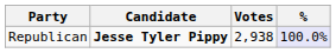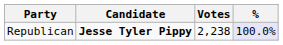Republican | Votes: 2,938 -> 2,238
